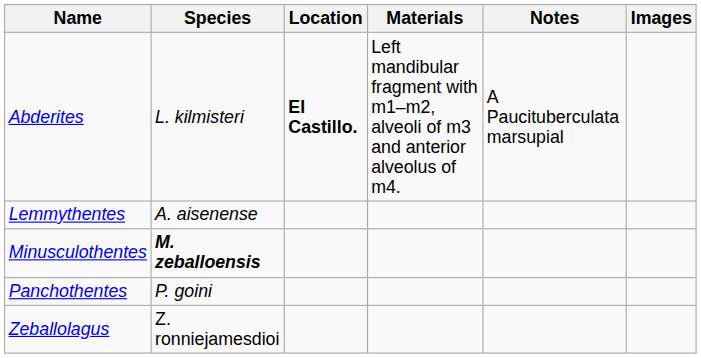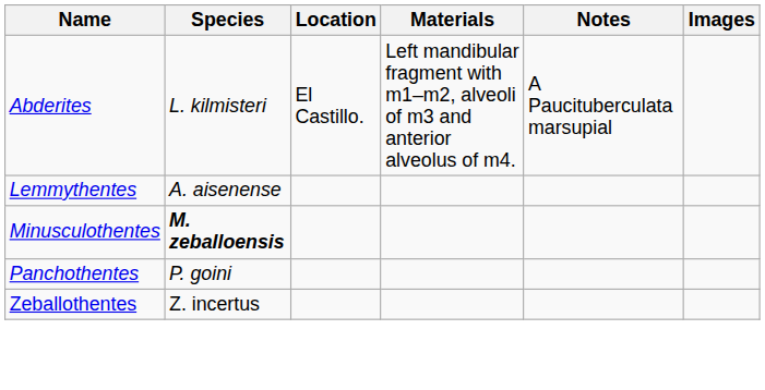Abderites | Location: bold -> normal
- row: Zeballolagus | Z. ronniejamesdioi
+ row: Zeballothentes | Z. incertus
